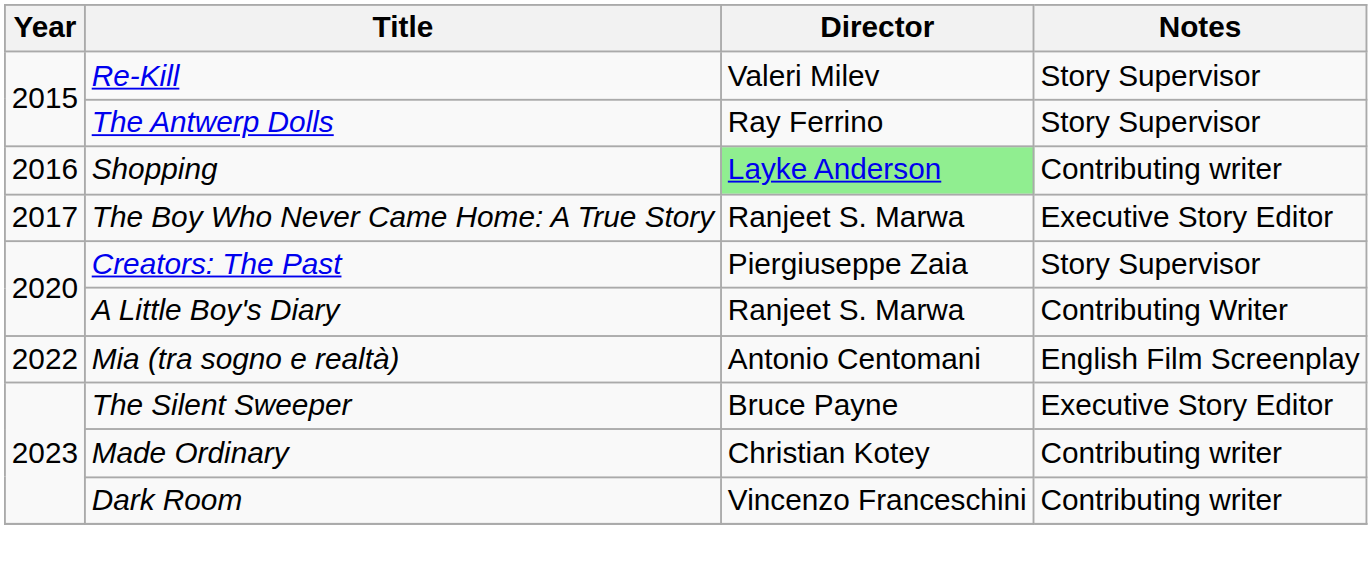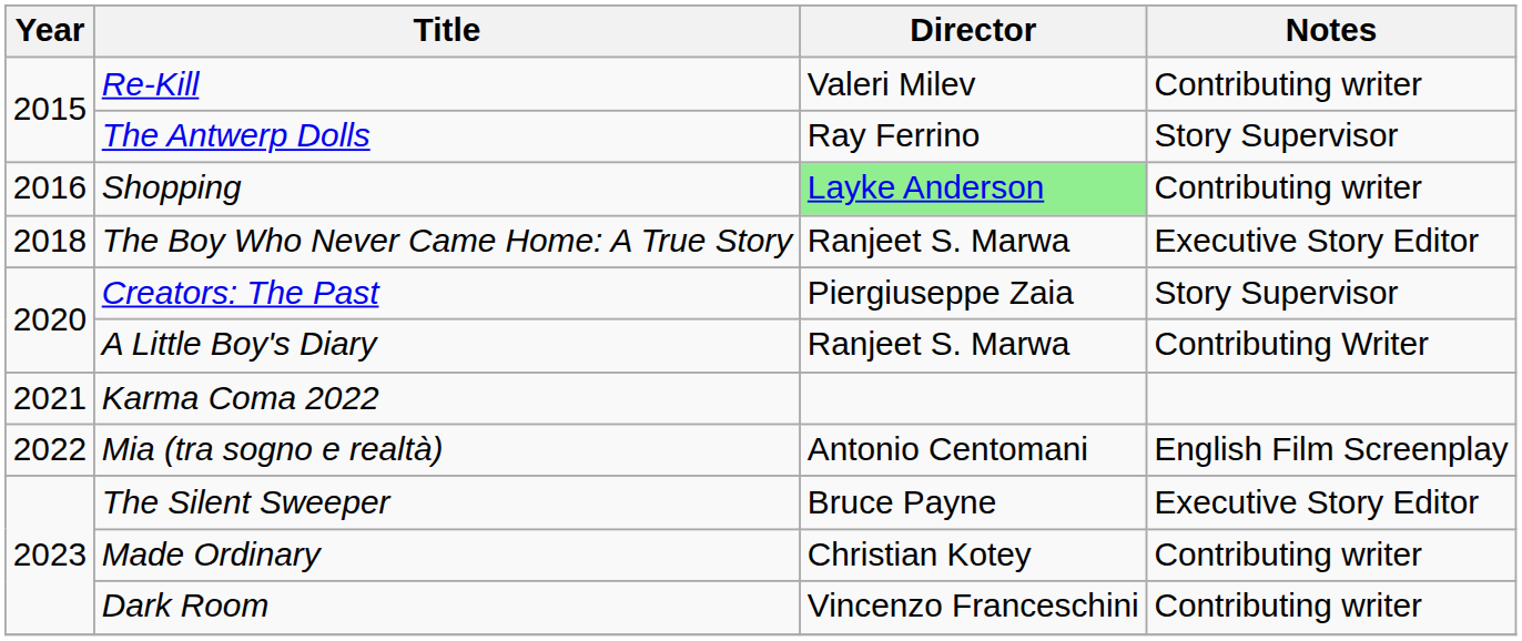Re-Kill | Notes: Story Supervisor -> Contributing writer
The Boy Who Never Came Home: A True Story | Year: 2017 -> 2018
+ row: 2021 | Karma Coma 2022
